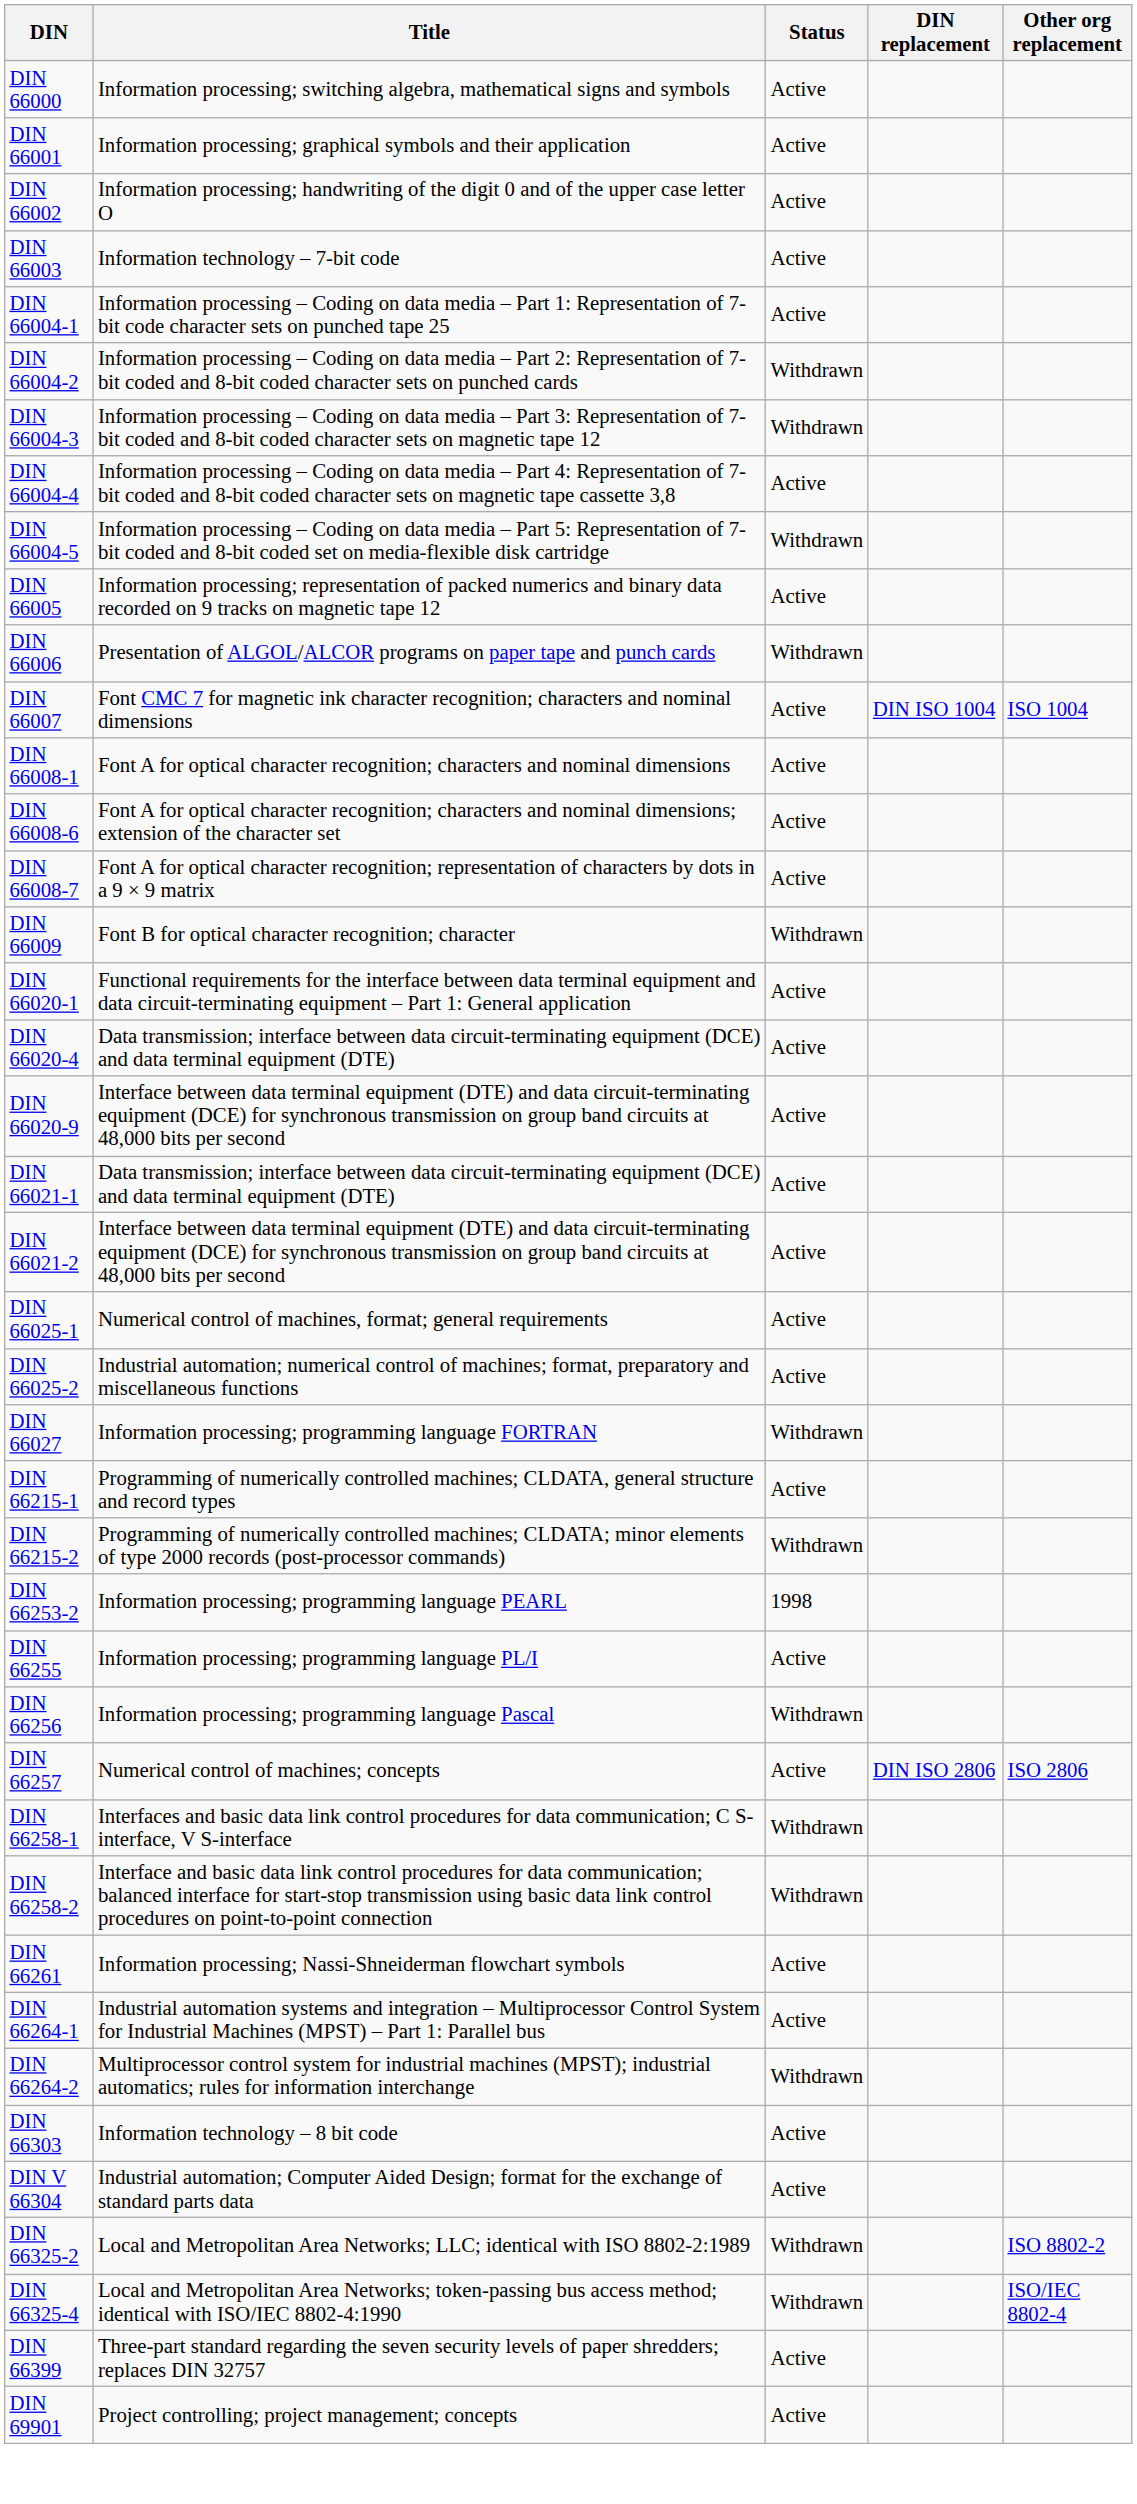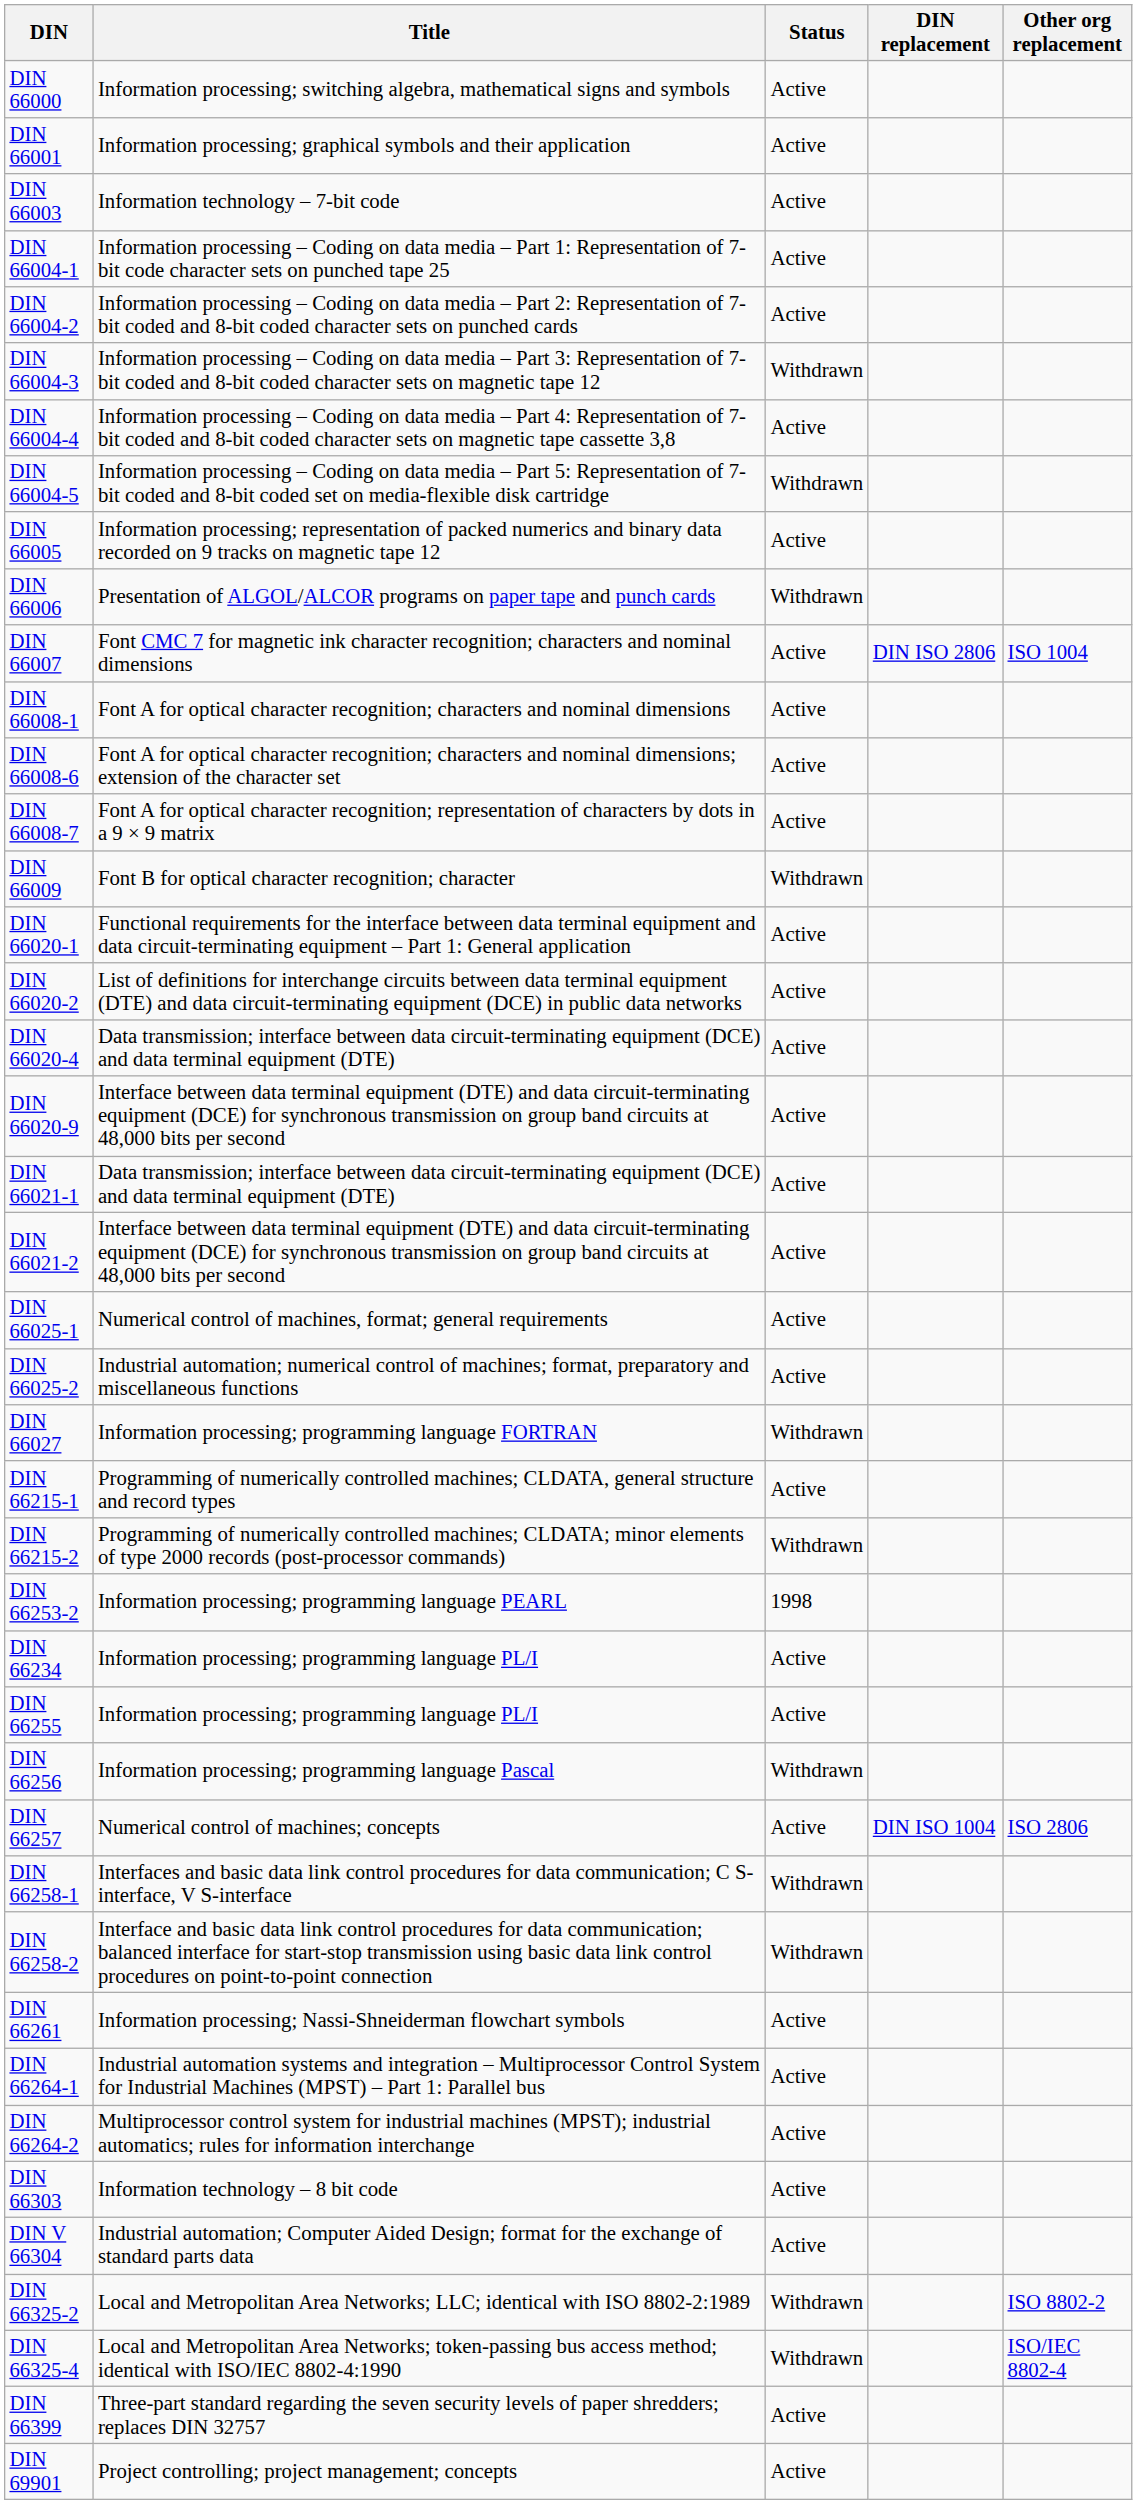- row: DIN 66002 | Information processing; handwriting of the digit 0 and of the upper case letter O | Active
DIN 66004-2 | Status: Withdrawn -> Active
DIN 66007 | DIN replacement: DIN ISO 1004 -> DIN ISO 2806
+ row: DIN 66020-2 | List of definitions for interchange circuits between data terminal equipment (DTE) and data circuit-terminating equipment (DCE) in public data networks | Active
+ row: DIN 66234 | Information processing; programming language PL/I | Active
DIN 66257 | DIN replacement: DIN ISO 2806 -> DIN ISO 1004
DIN 66264-2 | Status: Withdrawn -> Active
